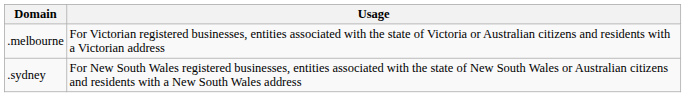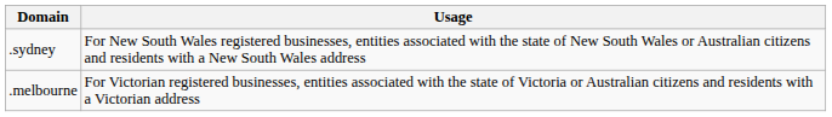rows swapped: .melbourne <-> .sydney
